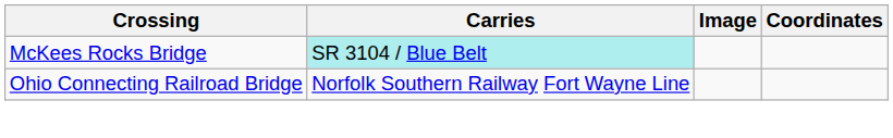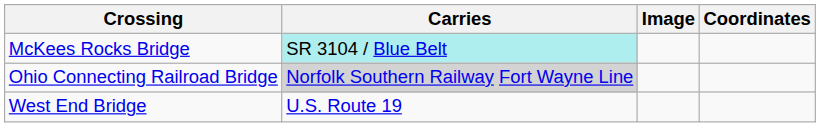Ohio Connecting Railroad Bridge | Carries: no background -> lightgrey background
+ row: West End Bridge | U.S. Route 19
